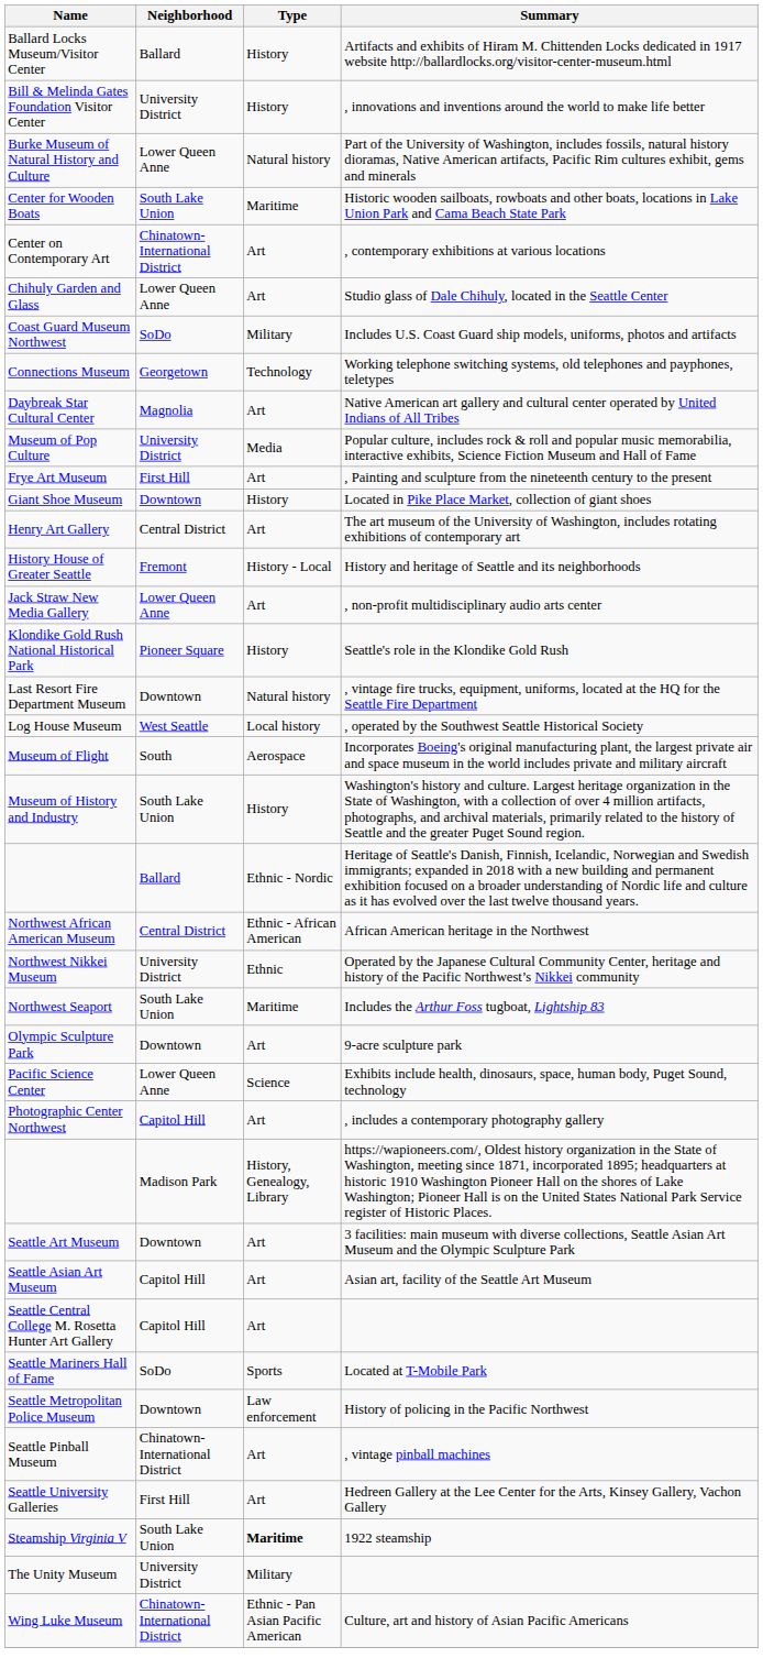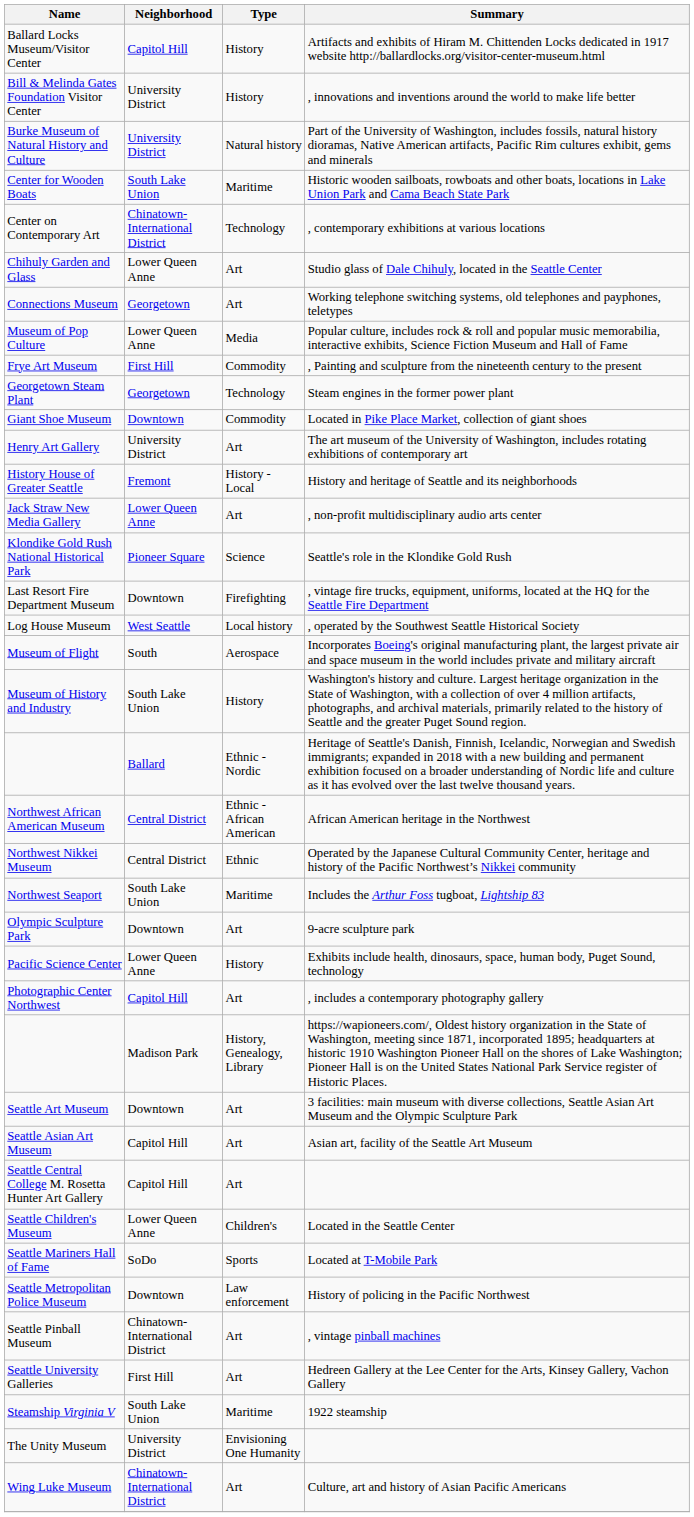Ballard Locks Museum/Visitor Center | Neighborhood: Ballard -> Capitol Hill
Burke Museum of Natural History and Culture | Neighborhood: Lower Queen Anne -> University District
Center on Contemporary Art | Type: Art -> Technology
- row: Coast Guard Museum Northwest | SoDo | Military | Includes U.S. Coast Guard ship models, uniforms, photos and artifacts
Connections Museum | Type: Technology -> Art
- row: Daybreak Star Cultural Center | Magnolia | Art | Native American art gallery and cultural center operated by United Indians of All Tribes
Museum of Pop Culture | Neighborhood: University District -> Lower Queen Anne
Frye Art Museum | Type: Art -> Commodity
+ row: Georgetown Steam Plant | Georgetown | Technology | Steam engines in the former power plant
Giant Shoe Museum | Type: History -> Commodity
Henry Art Gallery | Neighborhood: Central District -> University District
Klondike Gold Rush National Historical Park | Type: History -> Science
Last Resort Fire Department Museum | Type: Natural history -> Firefighting
Northwest Nikkei Museum | Neighborhood: University District -> Central District
Pacific Science Center | Type: Science -> History
+ row: Seattle Children's Museum | Lower Queen Anne | Children's | Located in the Seattle Center
Steamship Virginia V | Type: bold -> normal
The Unity Museum | Type: Military -> Envisioning One Humanity
Wing Luke Museum | Type: Ethnic - Pan Asian Pacific American -> Art
